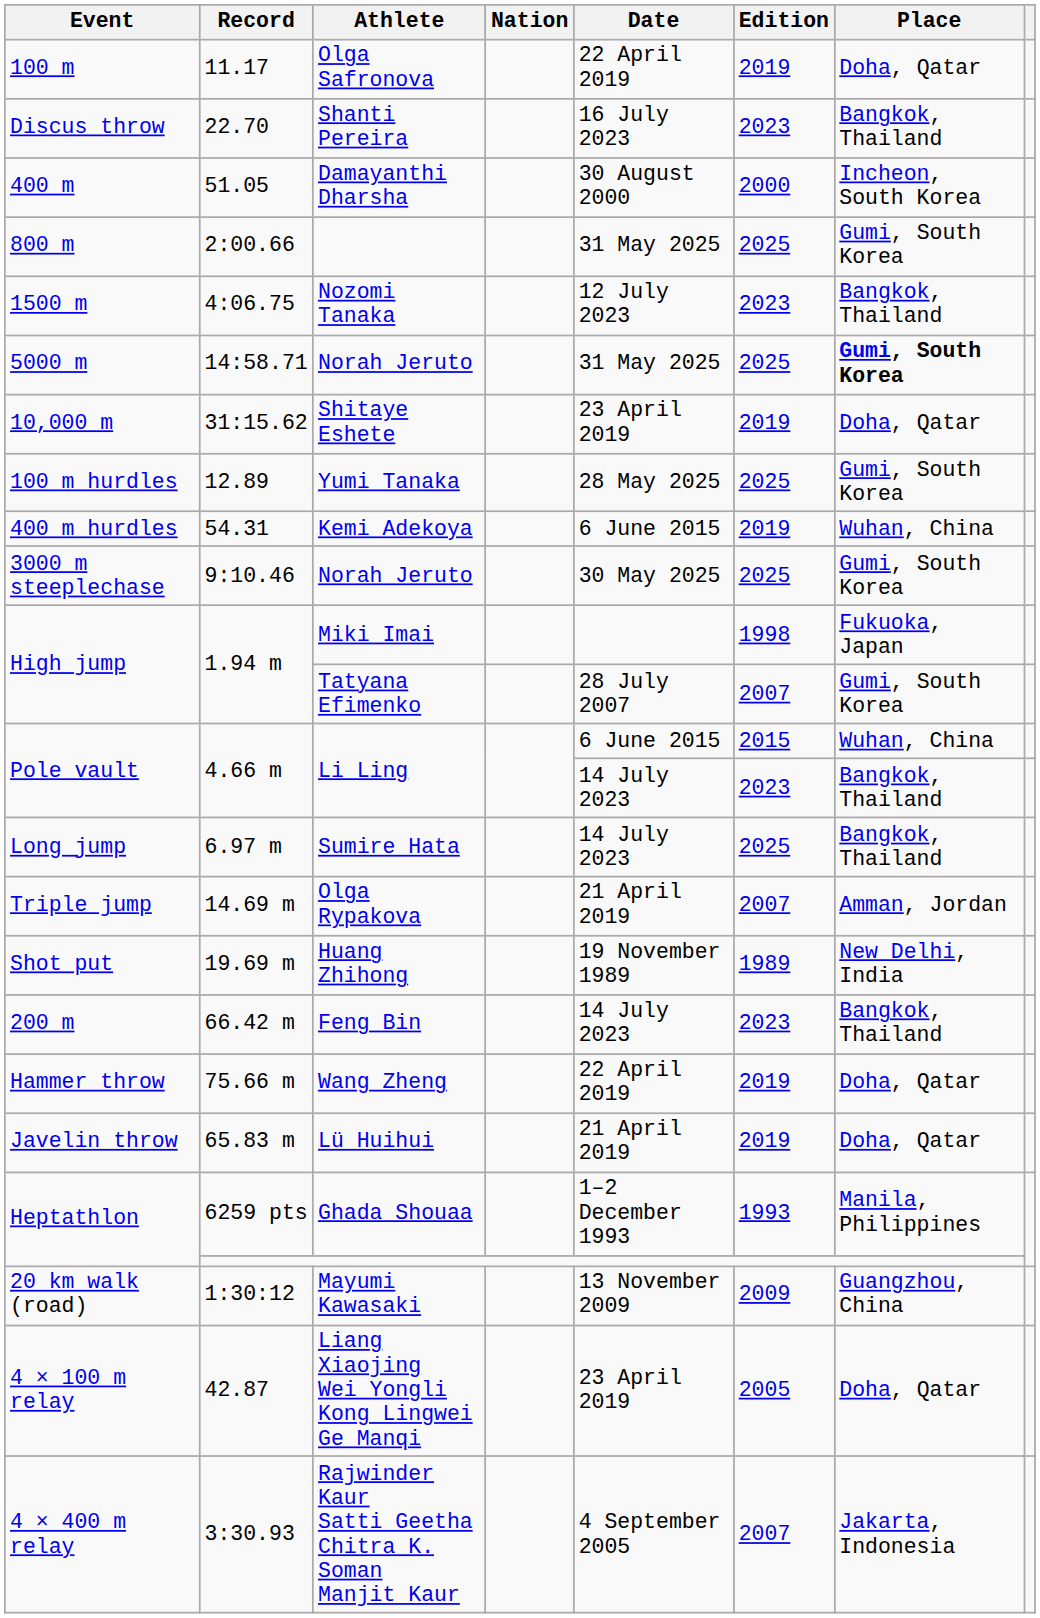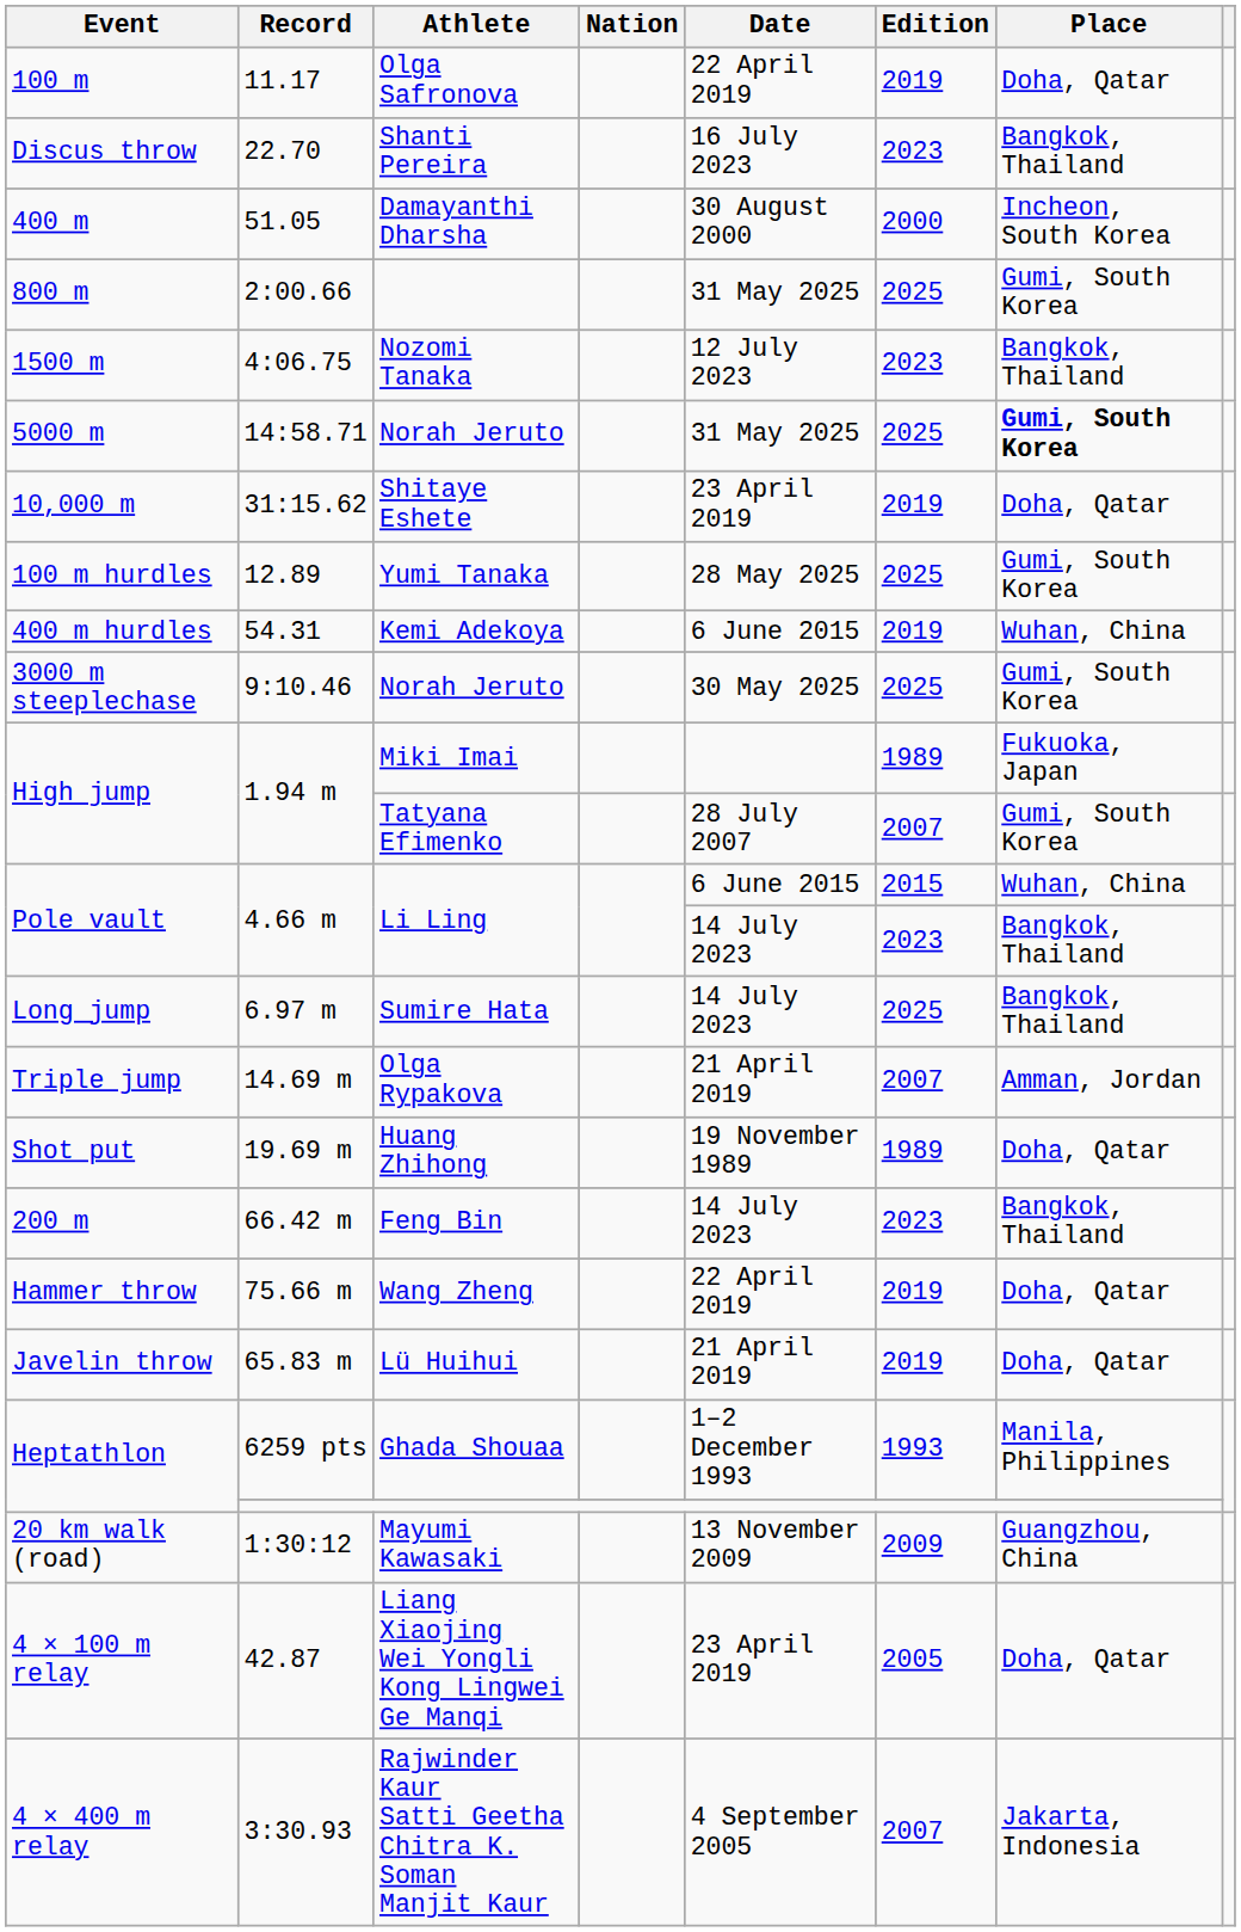1.94 m / Miki Imai | Edition: 1998 -> 1989
19.69 m | Place: New Delhi, India -> Doha, Qatar
